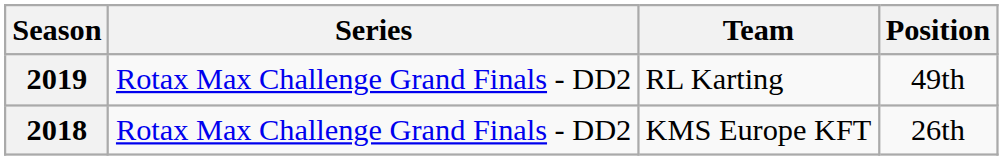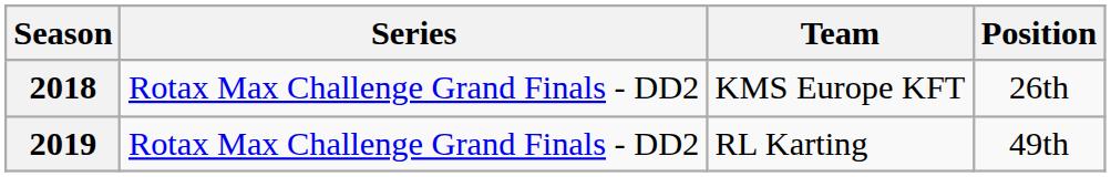rows swapped: 2018 <-> 2019
